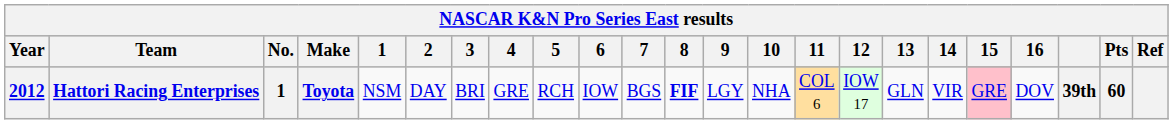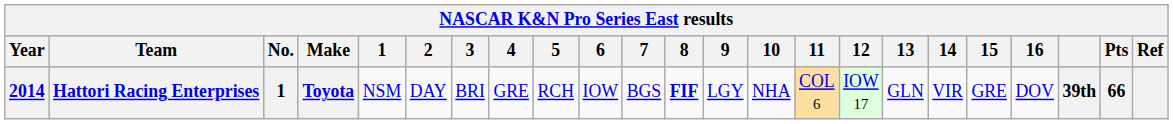Hattori Racing Enterprises | Year: 2012 -> 2014
Hattori Racing Enterprises | 15: pink background -> no background
Hattori Racing Enterprises | Pts: 60 -> 66
